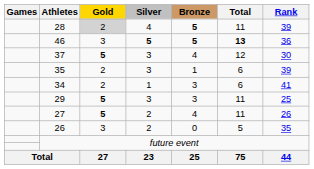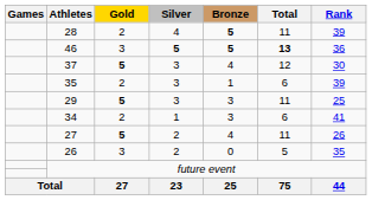28 | Gold: lightgrey background -> no background
rows swapped: 34 <-> 29
